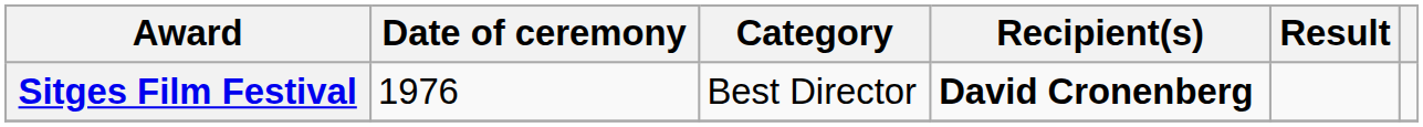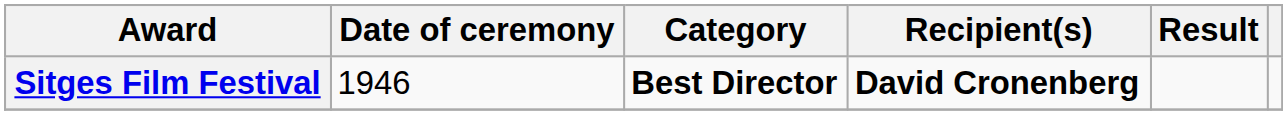Sitges Film Festival | Date of ceremony: 1976 -> 1946
Sitges Film Festival | Category: normal -> bold
